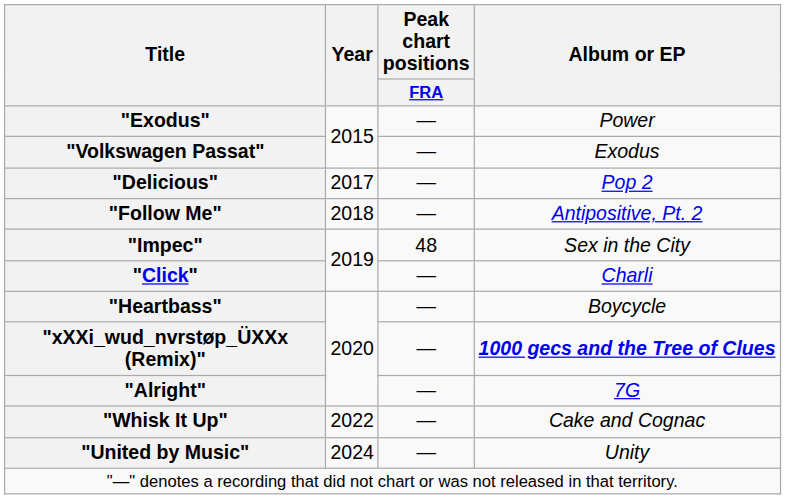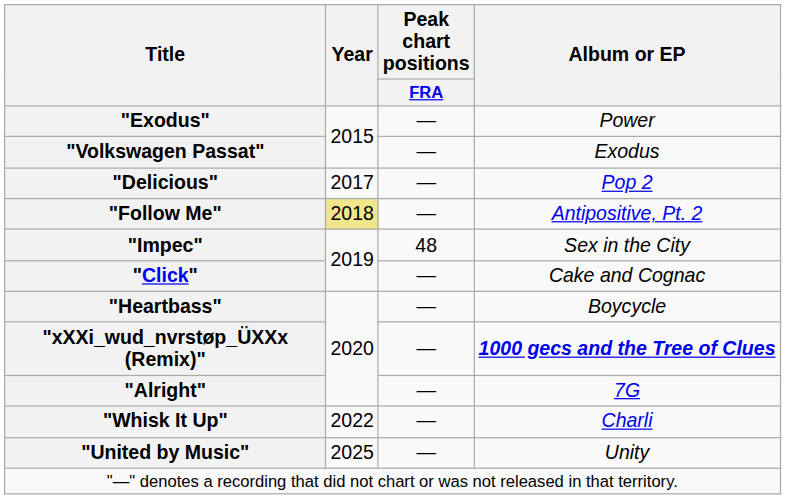"Follow Me" | Year: no background -> khaki background
"Click" | Album or EP: Charli -> Cake and Cognac
"Whisk It Up" | Album or EP: Cake and Cognac -> Charli
"United by Music" | Year: 2024 -> 2025
